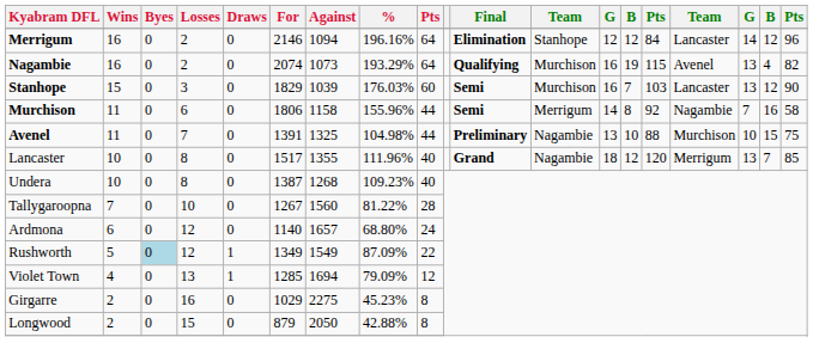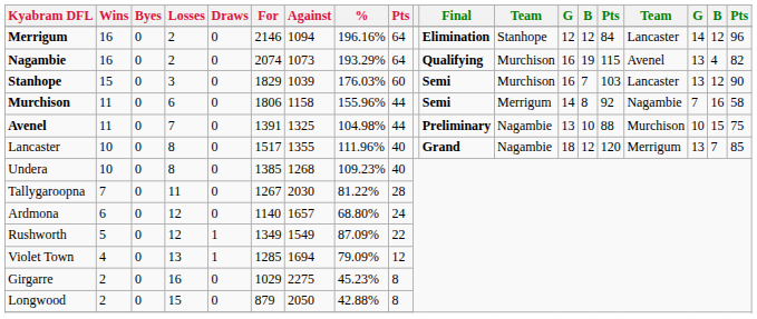Undera | For: 1387 -> 1385
Tallygaroopna | Losses: 10 -> 11
Tallygaroopna | Against: 1560 -> 2030
Rushworth | Byes: lightblue background -> no background
